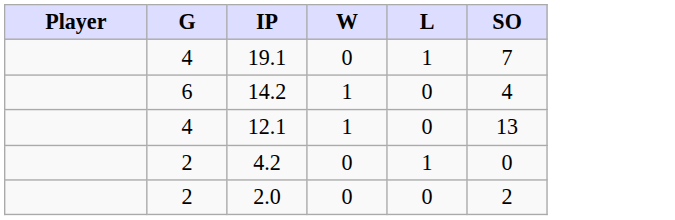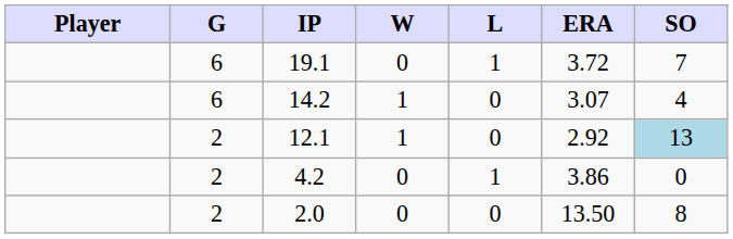+ column: ERA | 3.72 | 3.07 | 2.92 | 3.86 | 13.50
19.1 | G: 4 -> 6
12.1 | G: 4 -> 2
12.1 | SO: no background -> lightblue background
2.0 | SO: 2 -> 8
